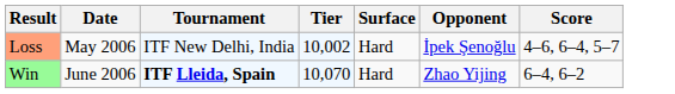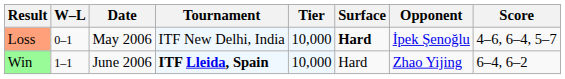+ column: W–L | 0–1 | 1–1
Loss | Tier: 10,002 -> 10,000
Loss | Surface: normal -> bold
Win | Tier: 10,070 -> 10,000
